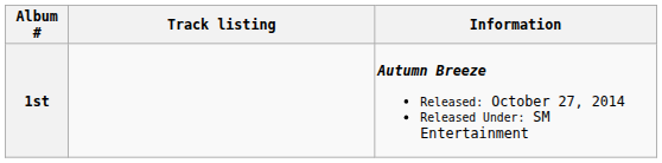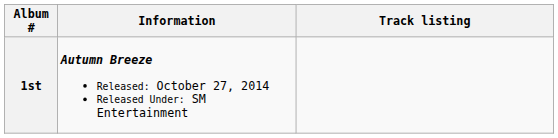columns swapped: Information <-> Track listing
